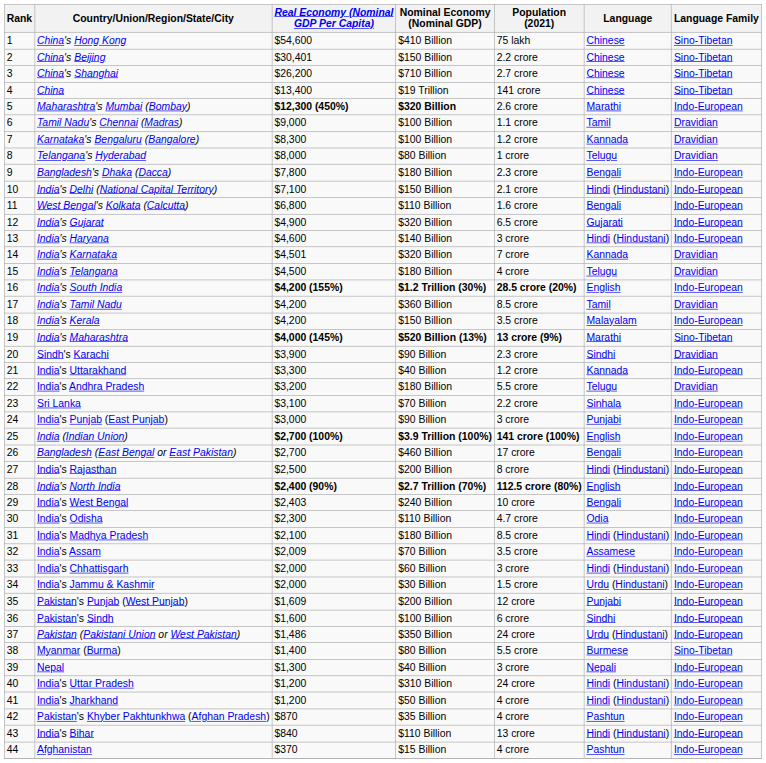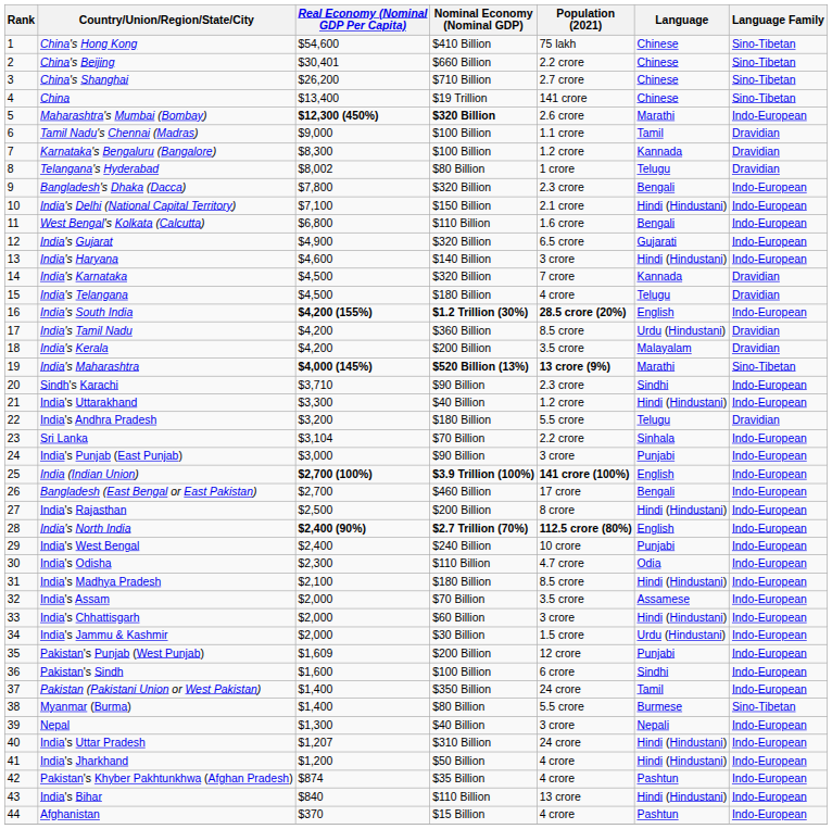China's Beijing | Nominal Economy (Nominal GDP): $150 Billion -> $660 Billion
Telangana's Hyderabad | Real Economy (Nominal GDP Per Capita): $8,000 -> $8,002
Bangladesh's Dhaka (Dacca) | Nominal Economy (Nominal GDP): $180 Billion -> $320 Billion
India's Karnataka | Real Economy (Nominal GDP Per Capita): $4,501 -> $4,500
India's Tamil Nadu | Language: Tamil -> Urdu (Hindustani)
India's Kerala | Nominal Economy (Nominal GDP): $150 Billion -> $200 Billion
India's Kerala | Language Family: Indo-European -> Dravidian
Sindh's Karachi | Real Economy (Nominal GDP Per Capita): $3,900 -> $3,710
Sindh's Karachi | Language Family: Dravidian -> Indo-European
India's Uttarakhand | Language: Kannada -> Hindi (Hindustani)
Sri Lanka | Real Economy (Nominal GDP Per Capita): $3,100 -> $3,104
India's West Bengal | Real Economy (Nominal GDP Per Capita): $2,403 -> $2,400
India's West Bengal | Language: Bengali -> Punjabi
India's Assam | Real Economy (Nominal GDP Per Capita): $2,009 -> $2,000
Pakistan (Pakistani Union or West Pakistan) | Real Economy (Nominal GDP Per Capita): $1,486 -> $1,400
Pakistan (Pakistani Union or West Pakistan) | Language: Urdu (Hindustani) -> Tamil
India's Uttar Pradesh | Real Economy (Nominal GDP Per Capita): $1,200 -> $1,207
Pakistan's Khyber Pakhtunkhwa (Afghan Pradesh) | Real Economy (Nominal GDP Per Capita): $870 -> $874
